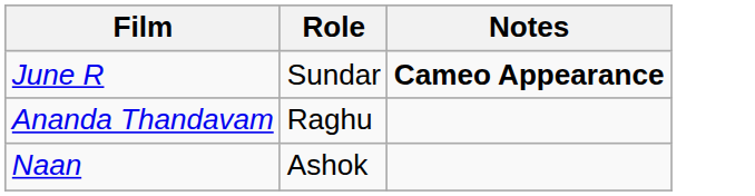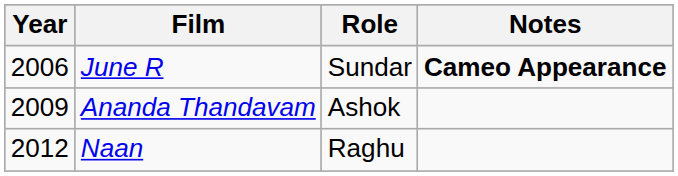+ column: Year | 2006 | 2009 | 2012
Ananda Thandavam | Role: Raghu -> Ashok
Naan | Role: Ashok -> Raghu
